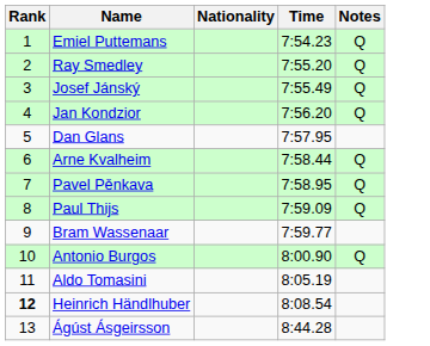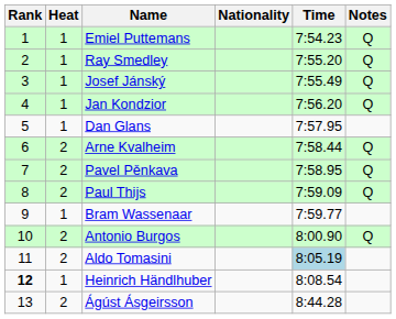+ column: Heat | 1 | 1 | 1 | 1 | 1 | 2 | 2 | 2 | 1 | 2 | 2 | 1 | 2
Aldo Tomasini | Time: no background -> lightblue background
